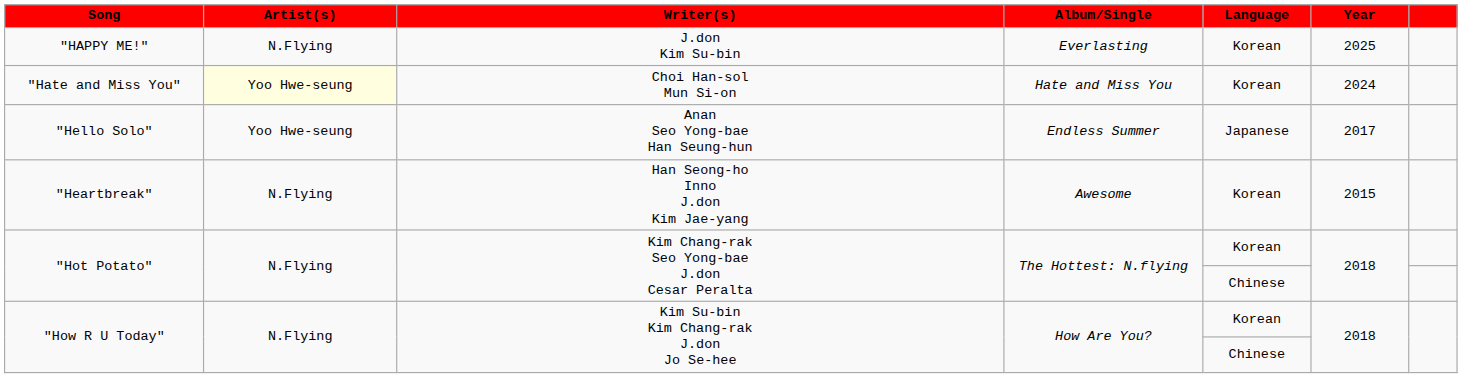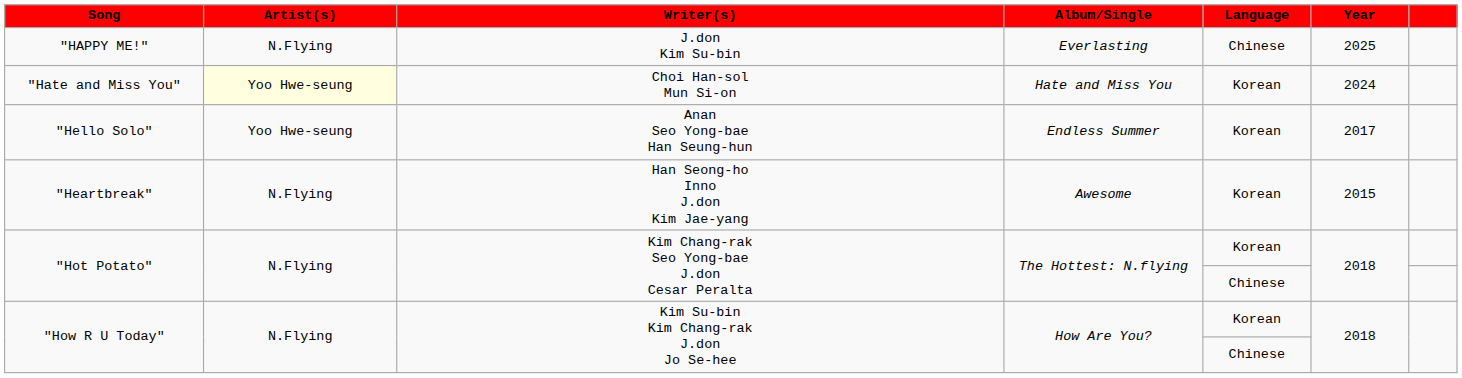"HAPPY ME!" | Language: Korean -> Chinese
"Hello Solo" | Language: Japanese -> Korean
